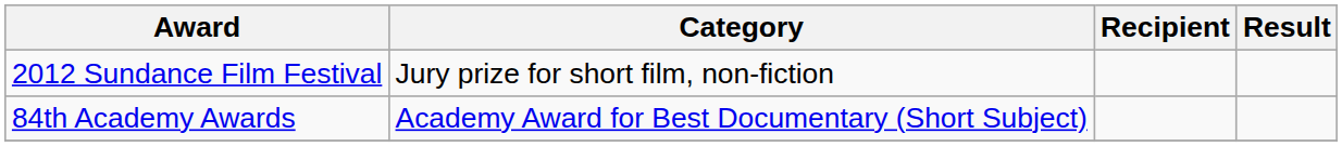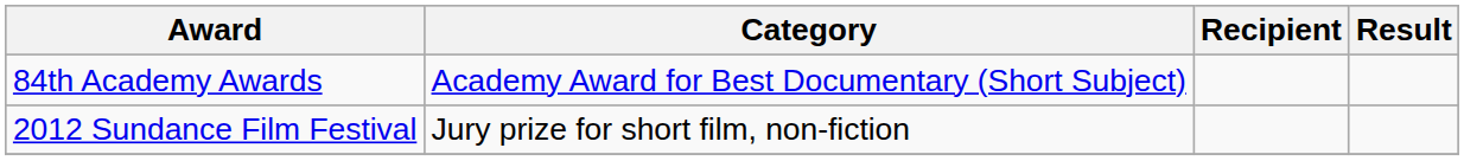rows swapped: 84th Academy Awards <-> 2012 Sundance Film Festival
